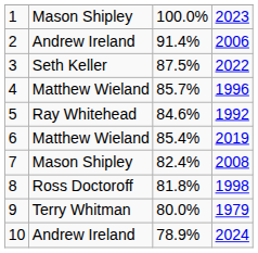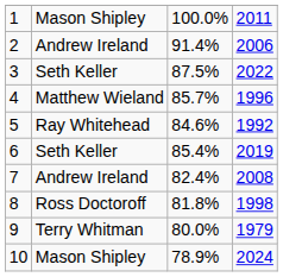1 | column 4: 2023 -> 2011
6 | column 2: Matthew Wieland -> Seth Keller
7 | column 2: Mason Shipley -> Andrew Ireland
10 | column 2: Andrew Ireland -> Mason Shipley
